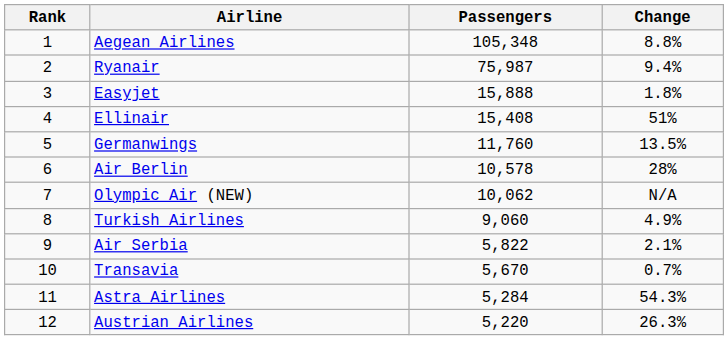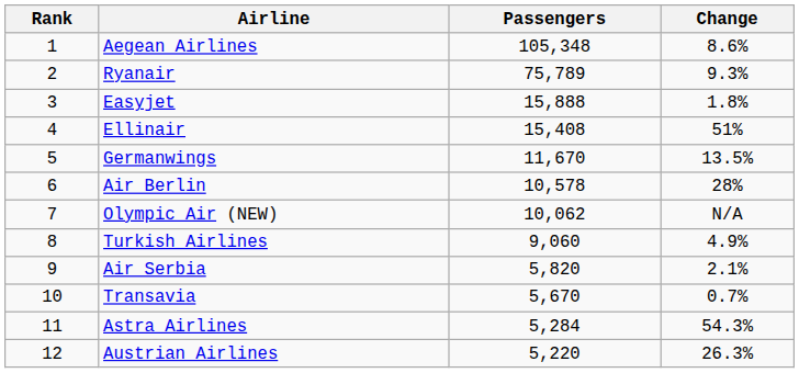Aegean Airlines | Change: 8.8% -> 8.6%
Ryanair | Passengers: 75,987 -> 75,789
Ryanair | Change: 9.4% -> 9.3%
Germanwings | Passengers: 11,760 -> 11,670
Air Serbia | Passengers: 5,822 -> 5,820
